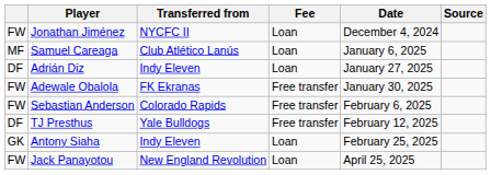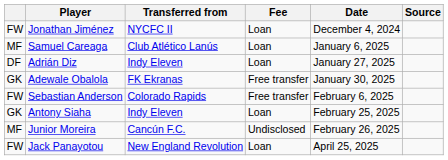Adewale Obalola | column 1: FW -> GK
- row: DF | TJ Presthus | Yale Bulldogs | Free transfer | February 12, 2025
+ row: MF | Junior Moreira | Cancún F.C. | Undisclosed | February 26, 2025
